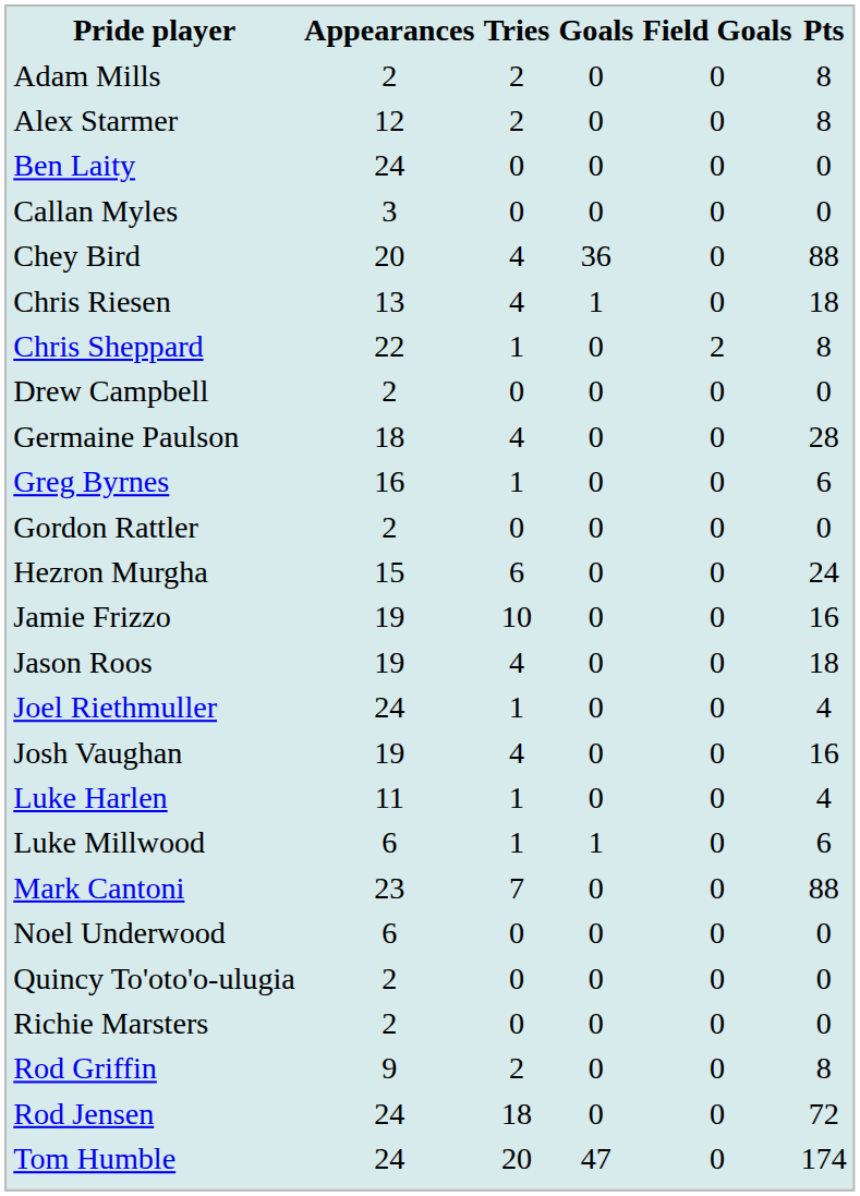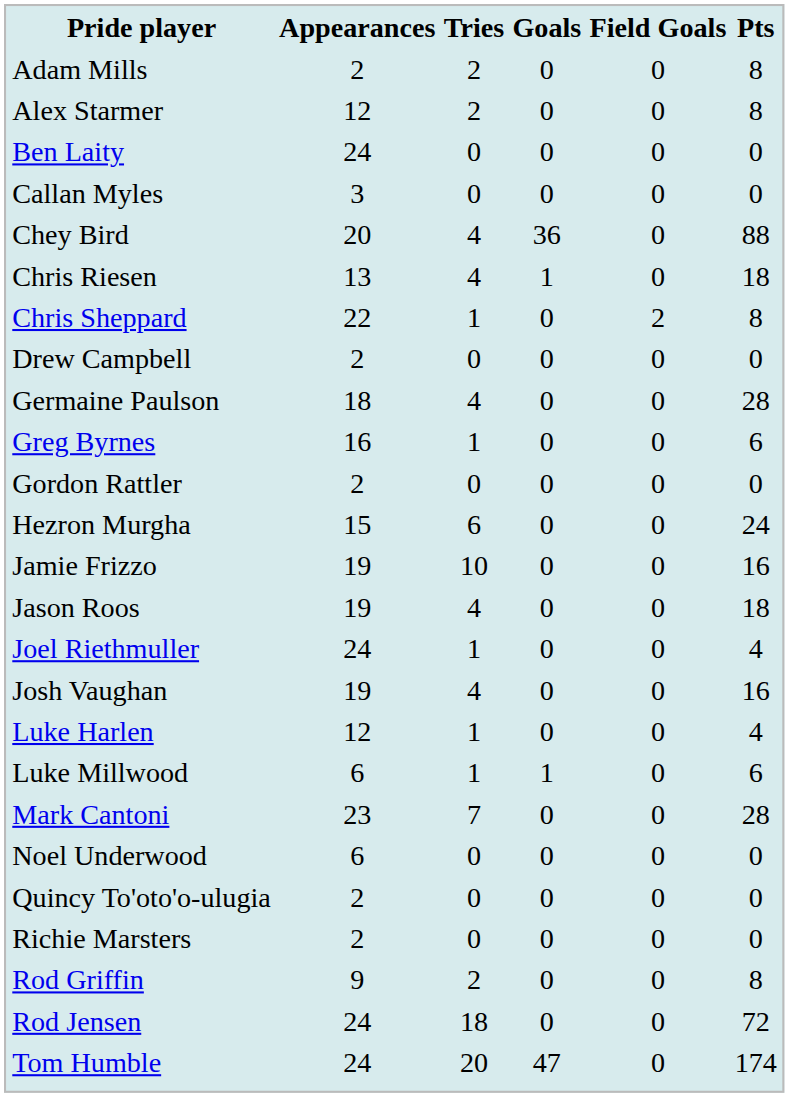Luke Harlen | Appearances: 11 -> 12
Mark Cantoni | Pts: 88 -> 28
